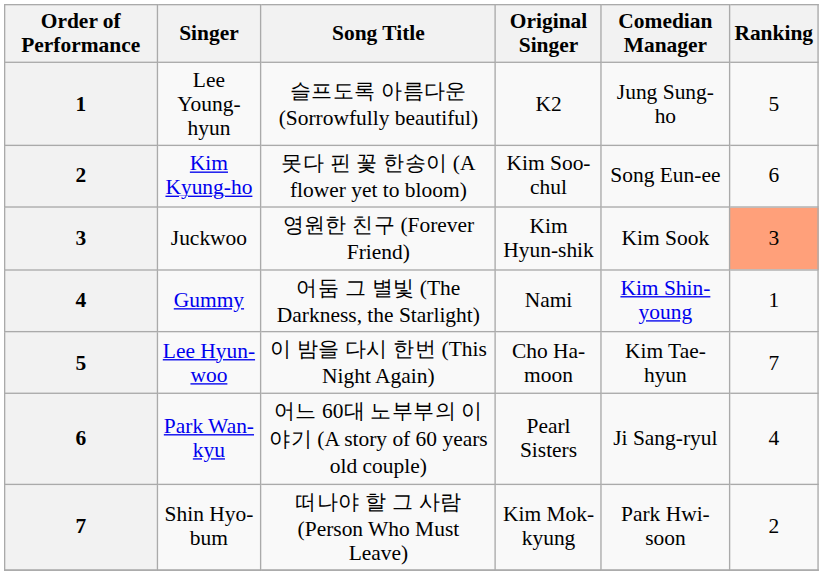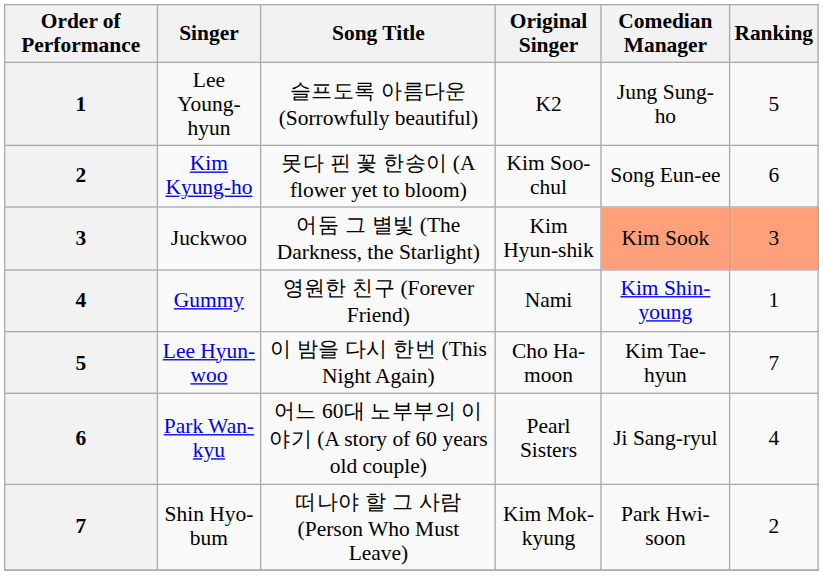Juckwoo | Song Title: 영원한 친구 (Forever Friend) -> 어둠 그 별빛 (The Darkness, the Starlight)
Juckwoo | Comedian Manager: no background -> lightsalmon background
Gummy | Song Title: 어둠 그 별빛 (The Darkness, the Starlight) -> 영원한 친구 (Forever Friend)
